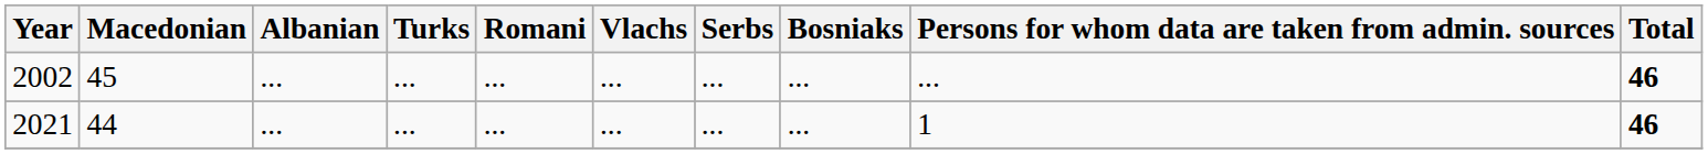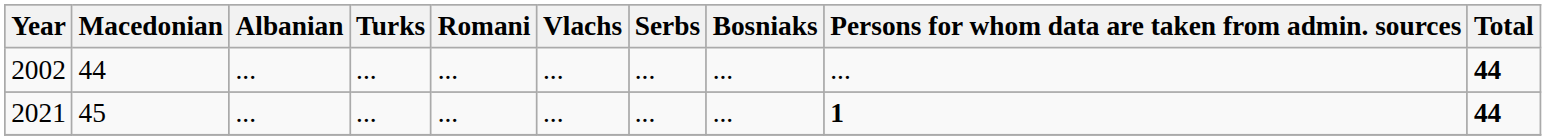2002 | Macedonian: 45 -> 44
2002 | Total: 46 -> 44
2021 | Macedonian: 44 -> 45
2021 | Persons for whom data are taken from admin. sources: normal -> bold
2021 | Total: 46 -> 44
